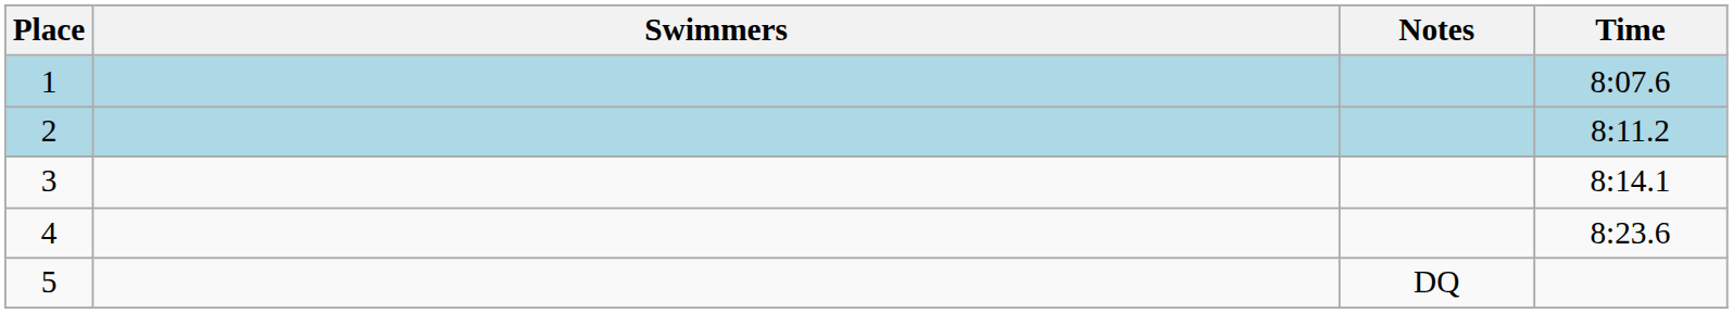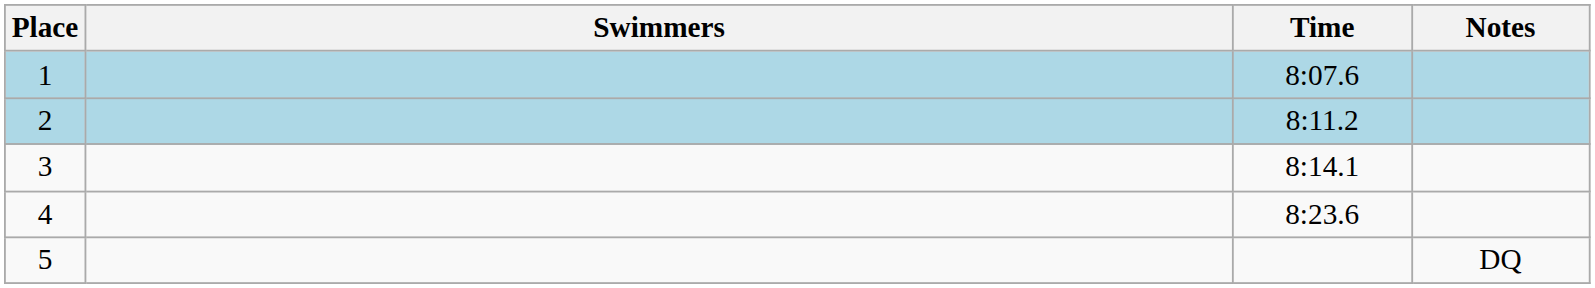columns swapped: Time <-> Notes
